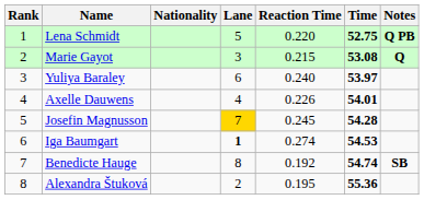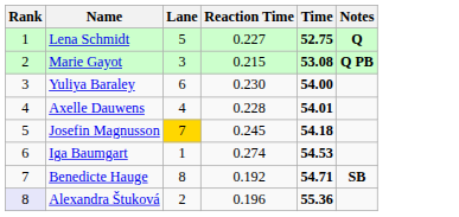- column: Nationality
Lena Schmidt | Reaction Time: 0.220 -> 0.227
Lena Schmidt | Notes: Q PB -> Q
Marie Gayot | Notes: Q -> Q PB
Yuliya Baraley | Reaction Time: 0.240 -> 0.230
Yuliya Baraley | Time: 53.97 -> 54.00
Axelle Dauwens | Reaction Time: 0.226 -> 0.228
Josefin Magnusson | Time: 54.28 -> 54.18
Iga Baumgart | Lane: bold -> normal
Benedicte Hauge | Time: 54.74 -> 54.71
Alexandra Štuková | Rank: no background -> lavender background
Alexandra Štuková | Reaction Time: 0.195 -> 0.196
